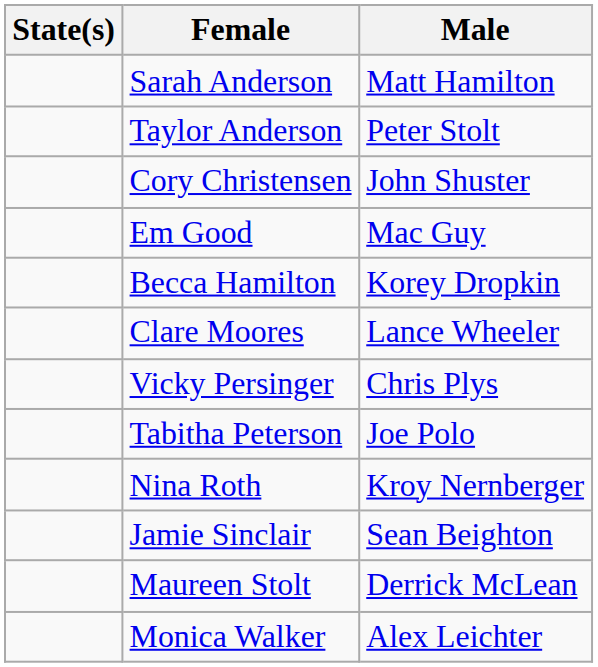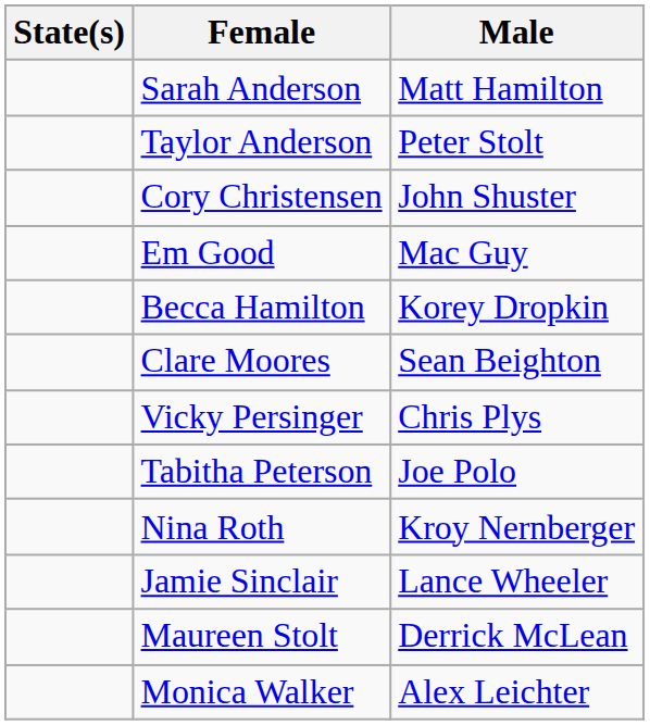Clare Moores | Male: Lance Wheeler -> Sean Beighton
Jamie Sinclair | Male: Sean Beighton -> Lance Wheeler
